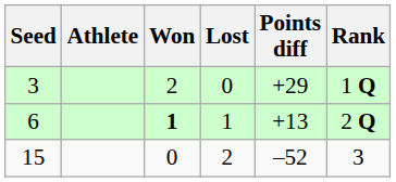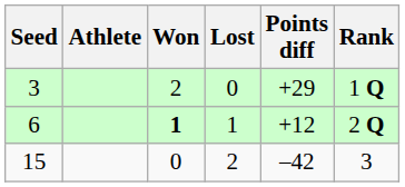6 | Points diff: +13 -> +12
15 | Points diff: –52 -> –42
